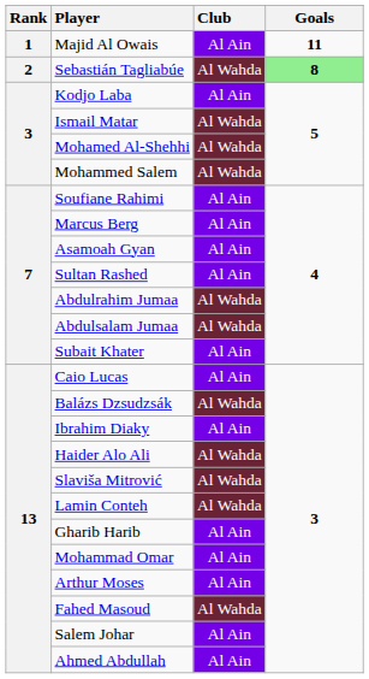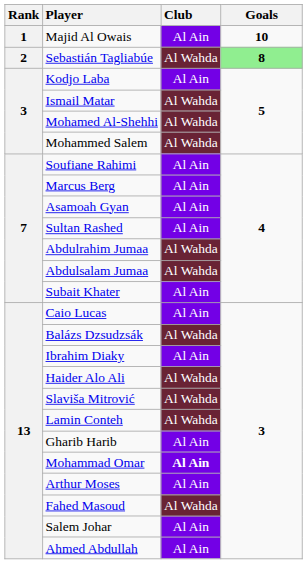Majid Al Owais | Goals: 11 -> 10
Mohammad Omar | Club: normal -> bold
